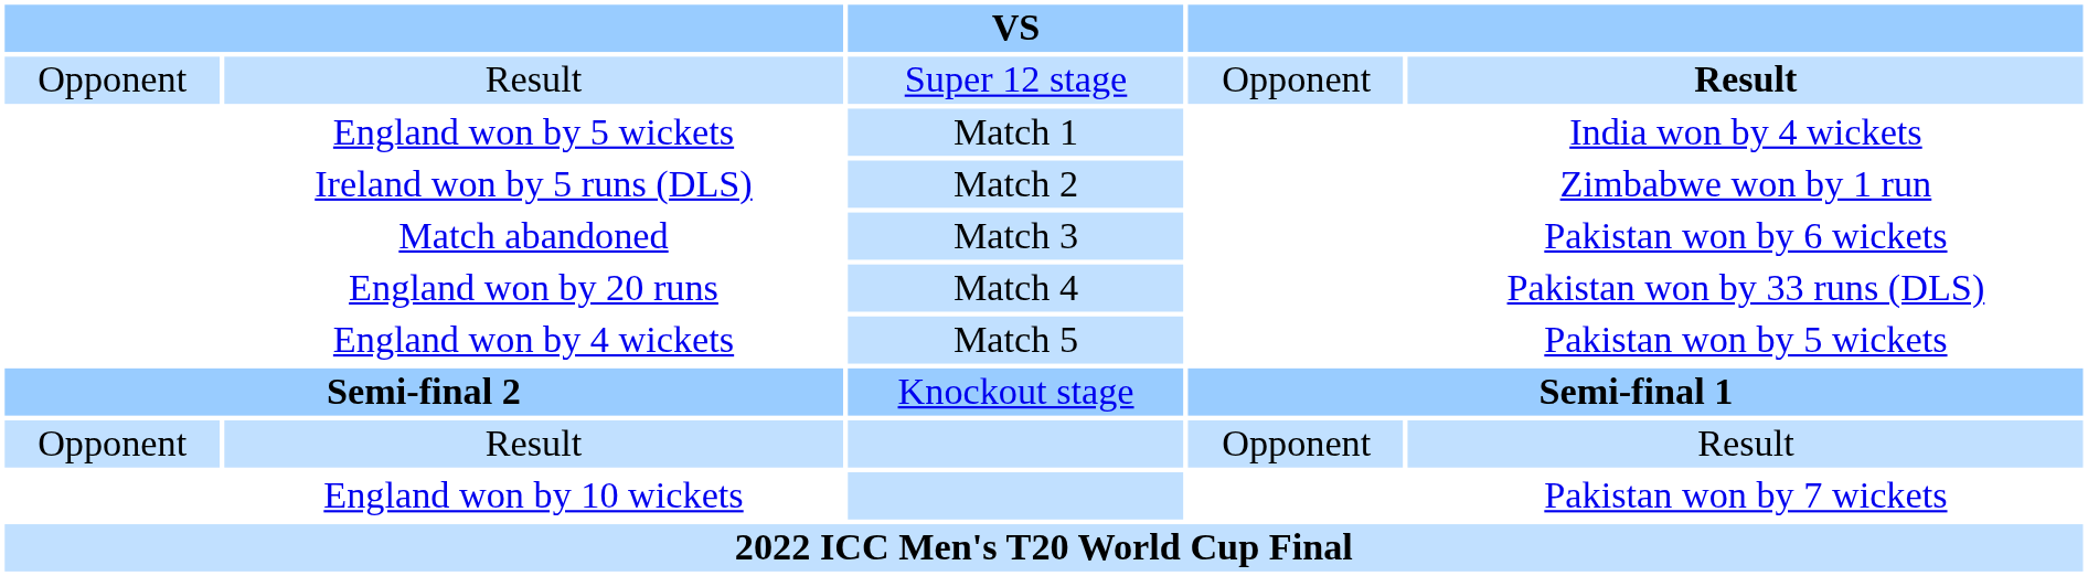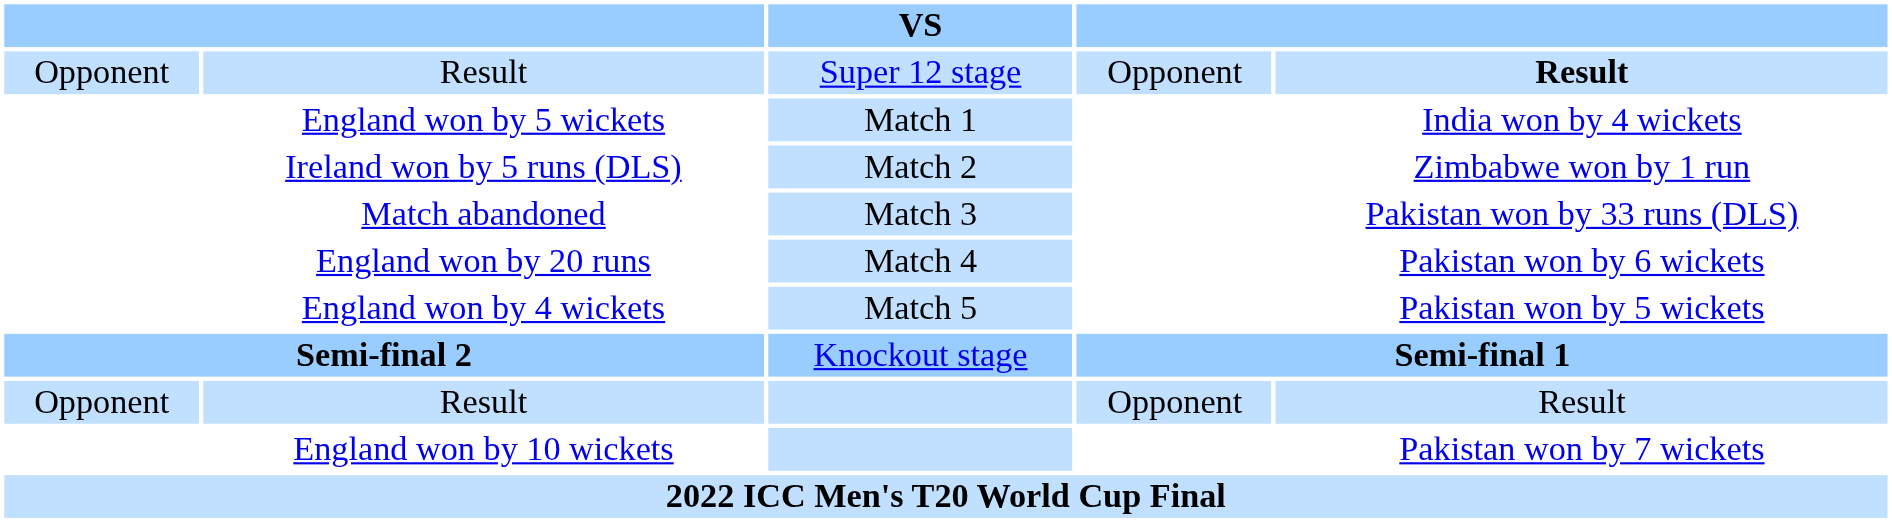Match abandoned | column 5: Pakistan won by 6 wickets -> Pakistan won by 33 runs (DLS)
England won by 20 runs | column 5: Pakistan won by 33 runs (DLS) -> Pakistan won by 6 wickets
